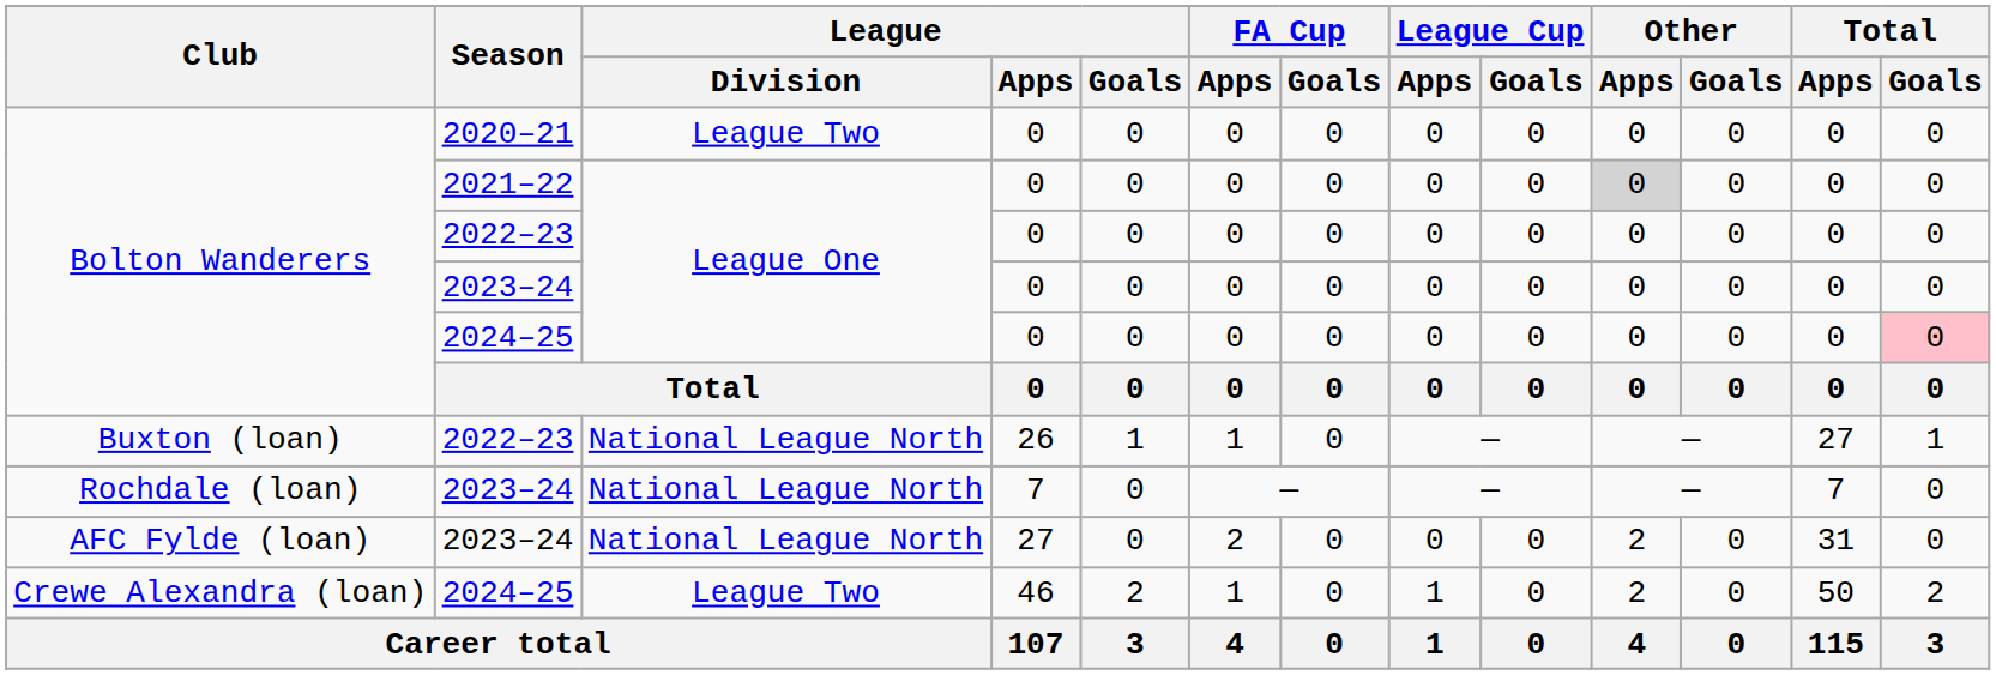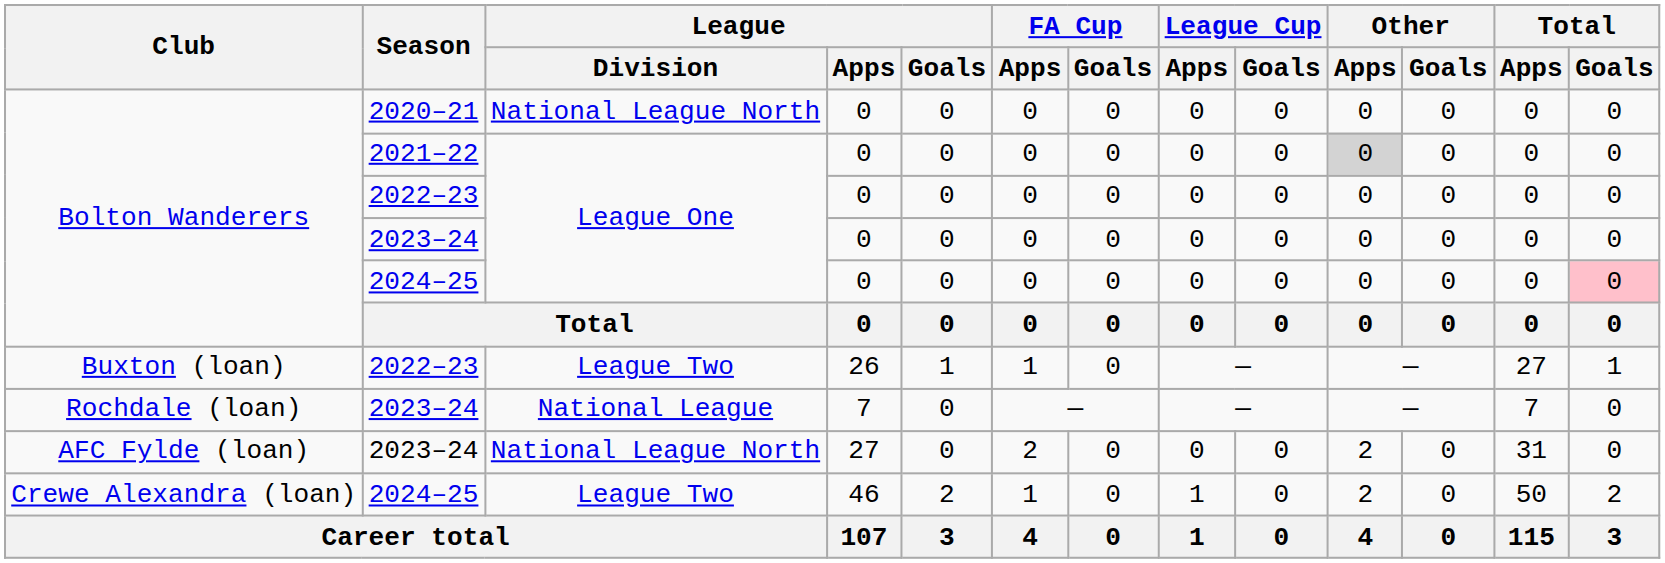Bolton Wanderers / 2020–21 | League / Division: League Two -> National League North
Buxton (loan) | League / Division: National League North -> League Two
Rochdale (loan) | League / Division: National League North -> National League
